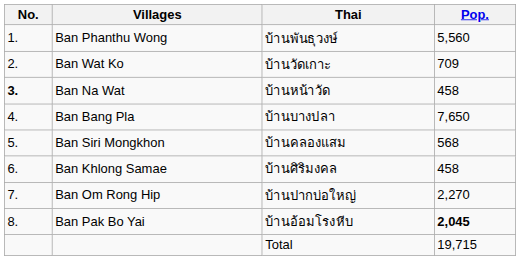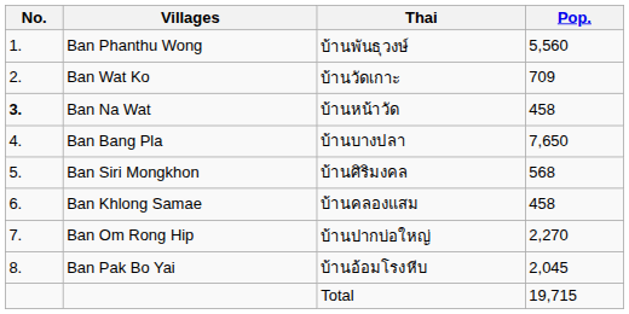Ban Siri Mongkhon | Thai: บ้านคลองแสม -> บ้านศิริมงคล
Ban Khlong Samae | Thai: บ้านศิริมงคล -> บ้านคลองแสม
Ban Pak Bo Yai | Pop.: bold -> normal
